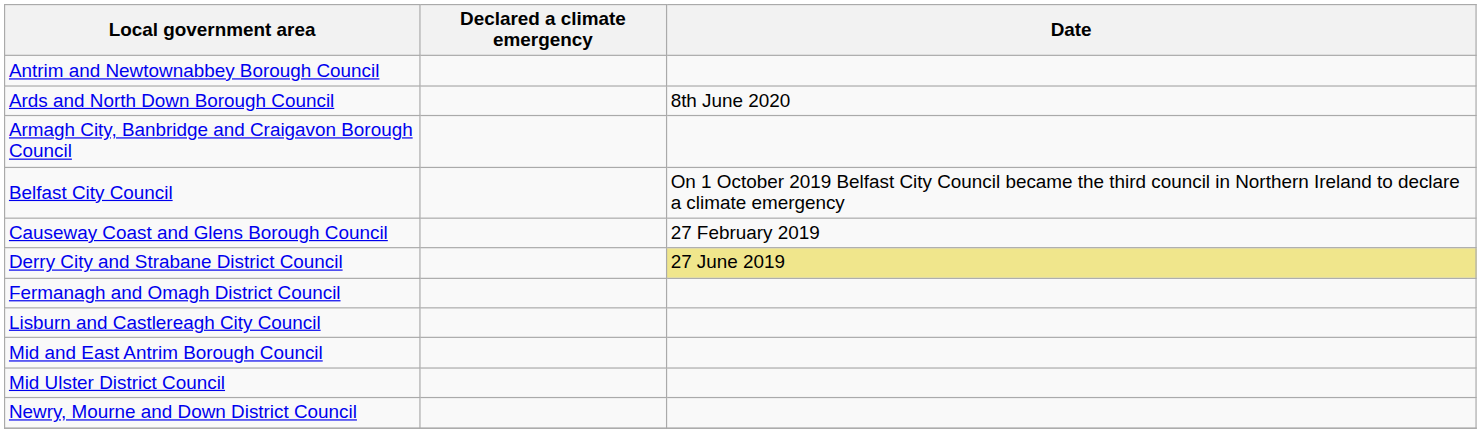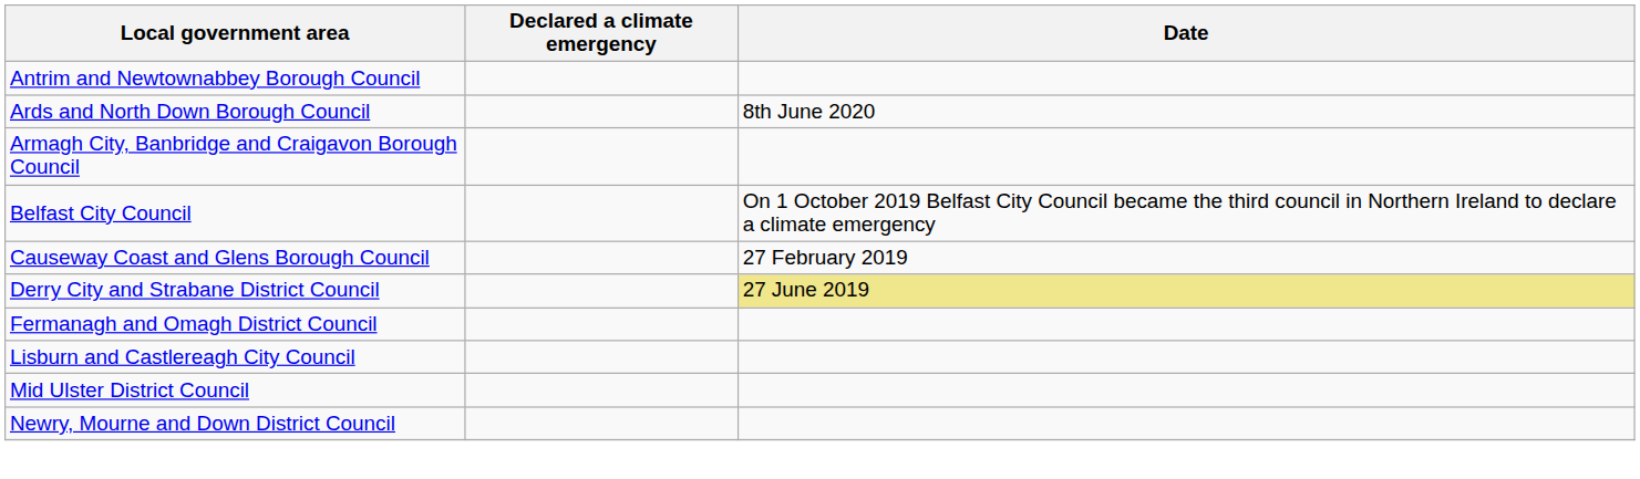- row: Mid and East Antrim Borough Council
